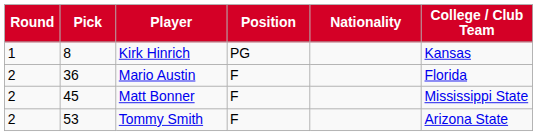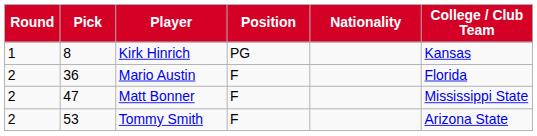Matt Bonner | Pick: 45 -> 47
